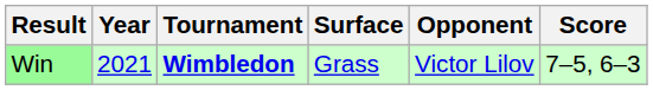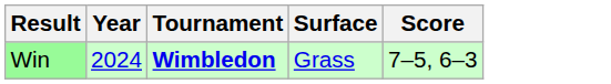- column: Opponent | Victor Lilov
Win | Year: 2021 -> 2024
